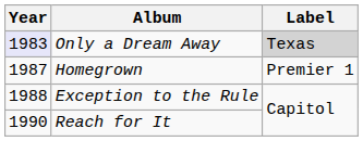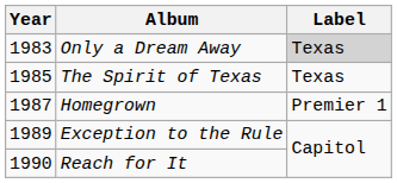Only a Dream Away | Year: lavender background -> no background
+ row: 1985 | The Spirit of Texas | Texas
Exception to the Rule | Year: 1988 -> 1989
